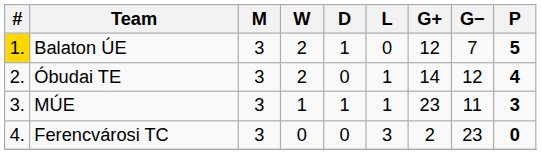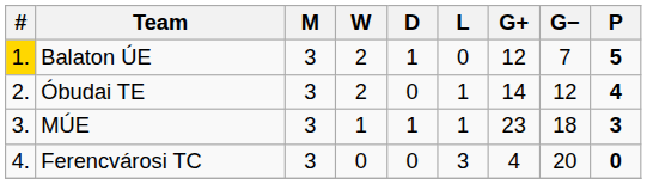MÚE | G−: 11 -> 18
Ferencvárosi TC | G+: 2 -> 4
Ferencvárosi TC | G−: 23 -> 20
